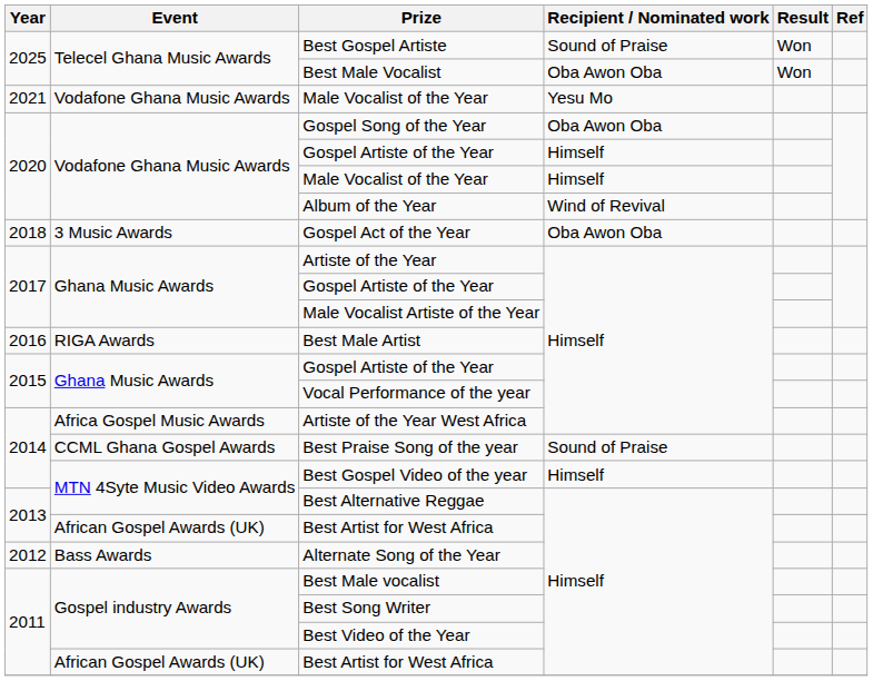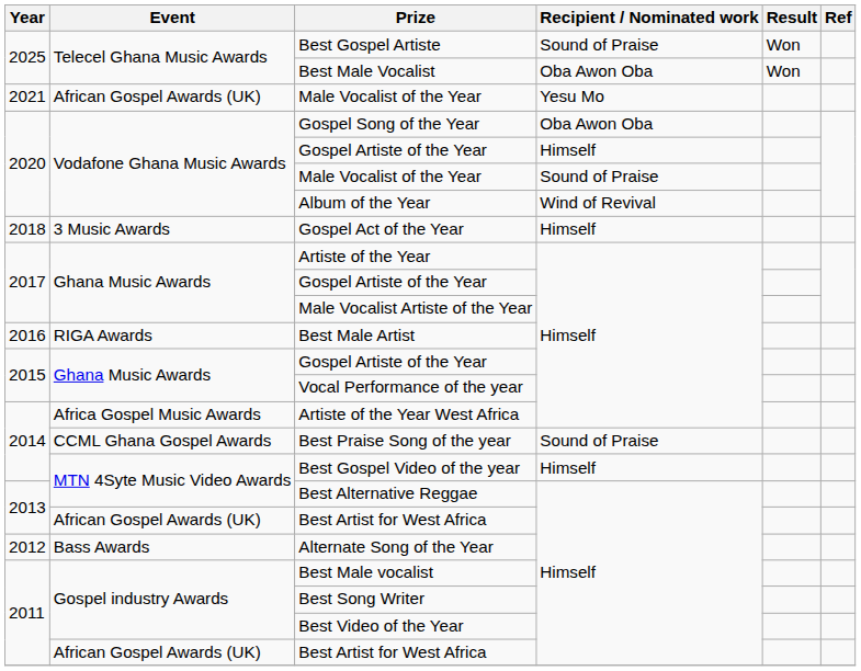2021 / Male Vocalist of the Year | Event: Vodafone Ghana Music Awards -> African Gospel Awards (UK)
2020 / Male Vocalist of the Year | Recipient / Nominated work: Himself -> Sound of Praise
Gospel Act of the Year | Recipient / Nominated work: Oba Awon Oba -> Himself
